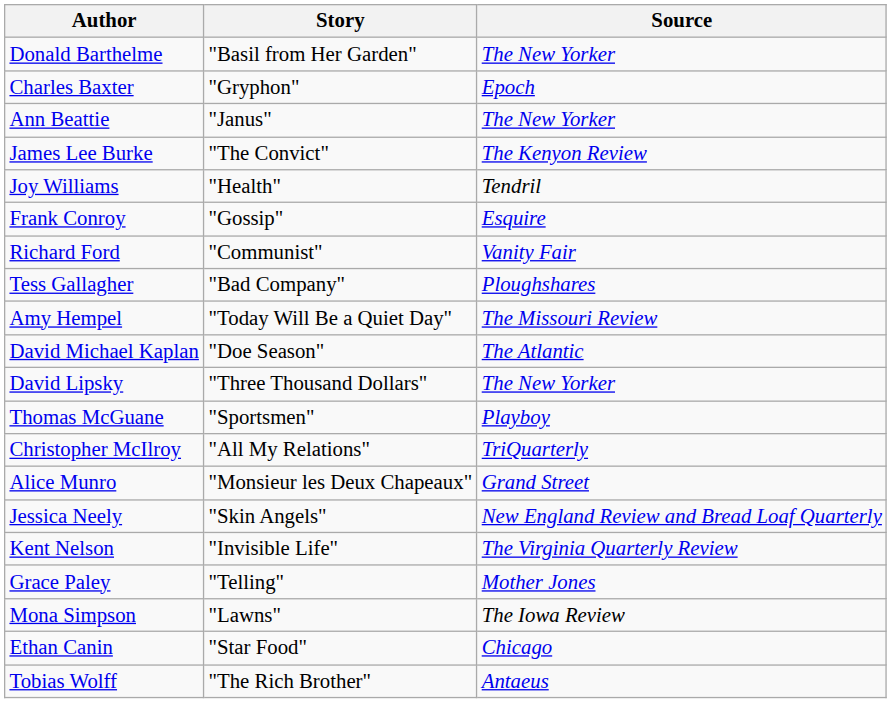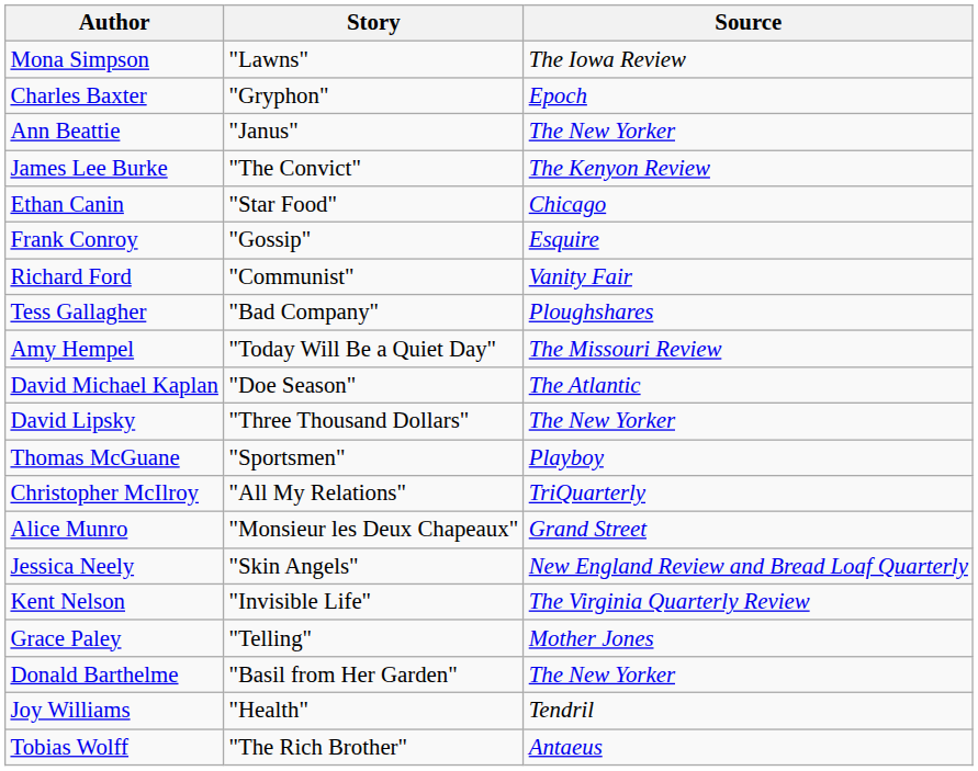rows swapped: Donald Barthelme <-> Mona Simpson
rows swapped: Ethan Canin <-> Joy Williams
